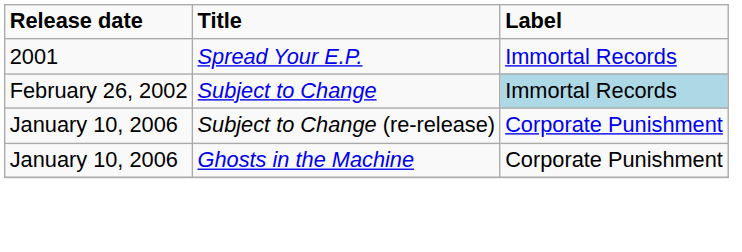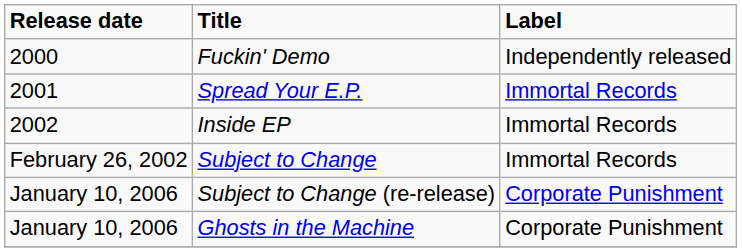+ row: 2000 | Fuckin' Demo | Independently released
+ row: 2002 | Inside EP | Immortal Records
Subject to Change | Label: lightblue background -> no background
